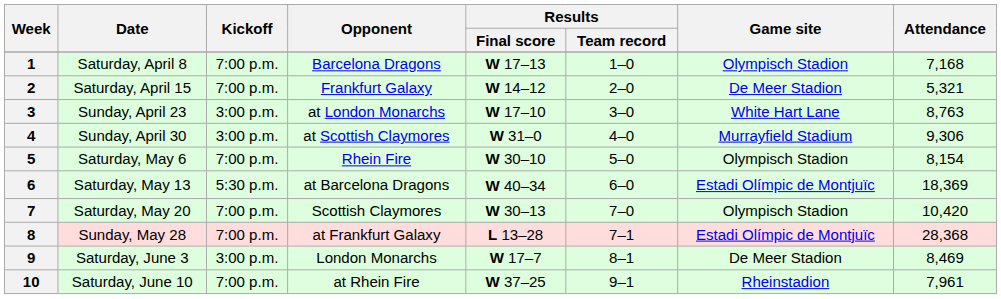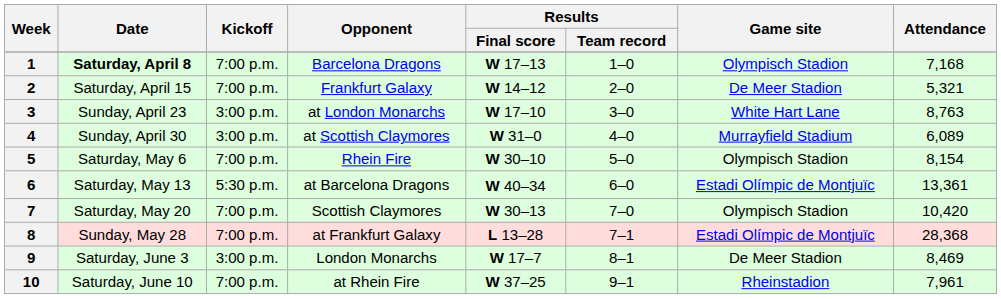1 | Date: normal -> bold
4 | Attendance: 9,306 -> 6,089
6 | Attendance: 18,369 -> 13,361
